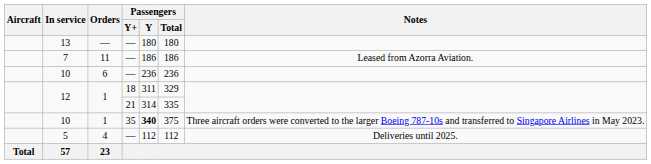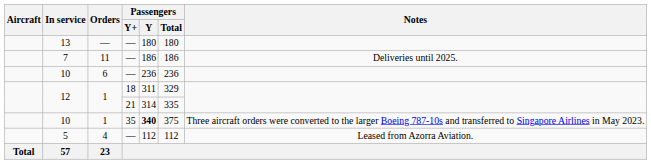7 | Notes: Leased from Azorra Aviation. -> Deliveries until 2025.
5 | Notes: Deliveries until 2025. -> Leased from Azorra Aviation.
